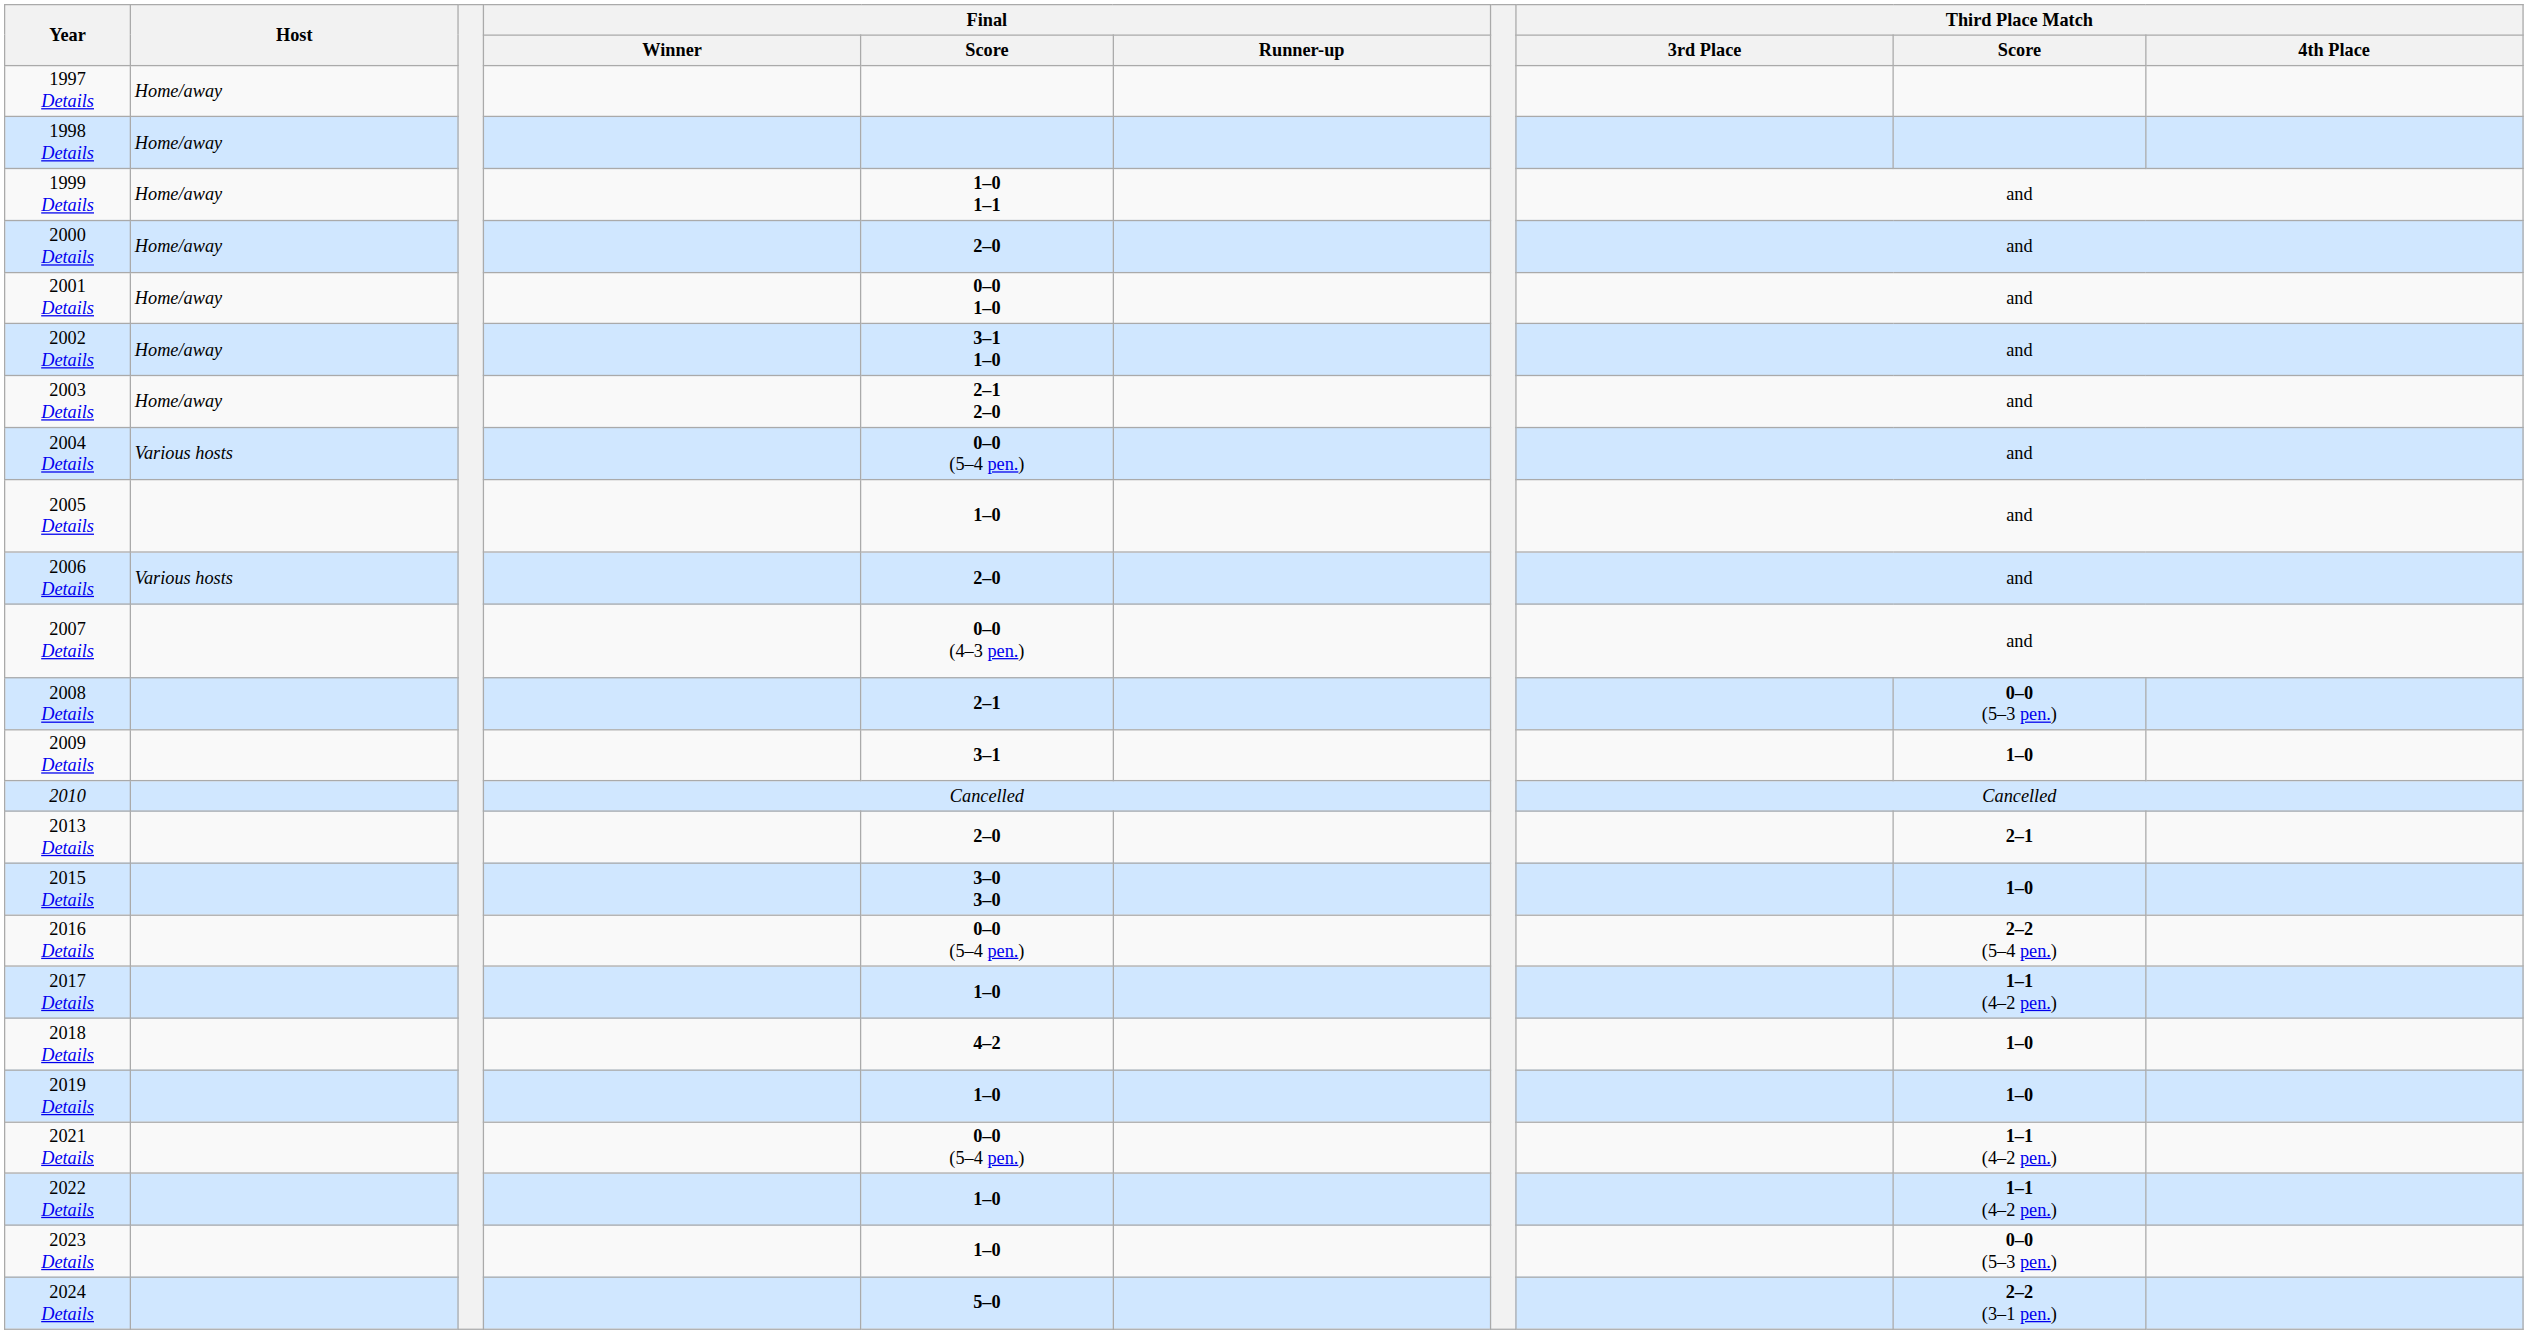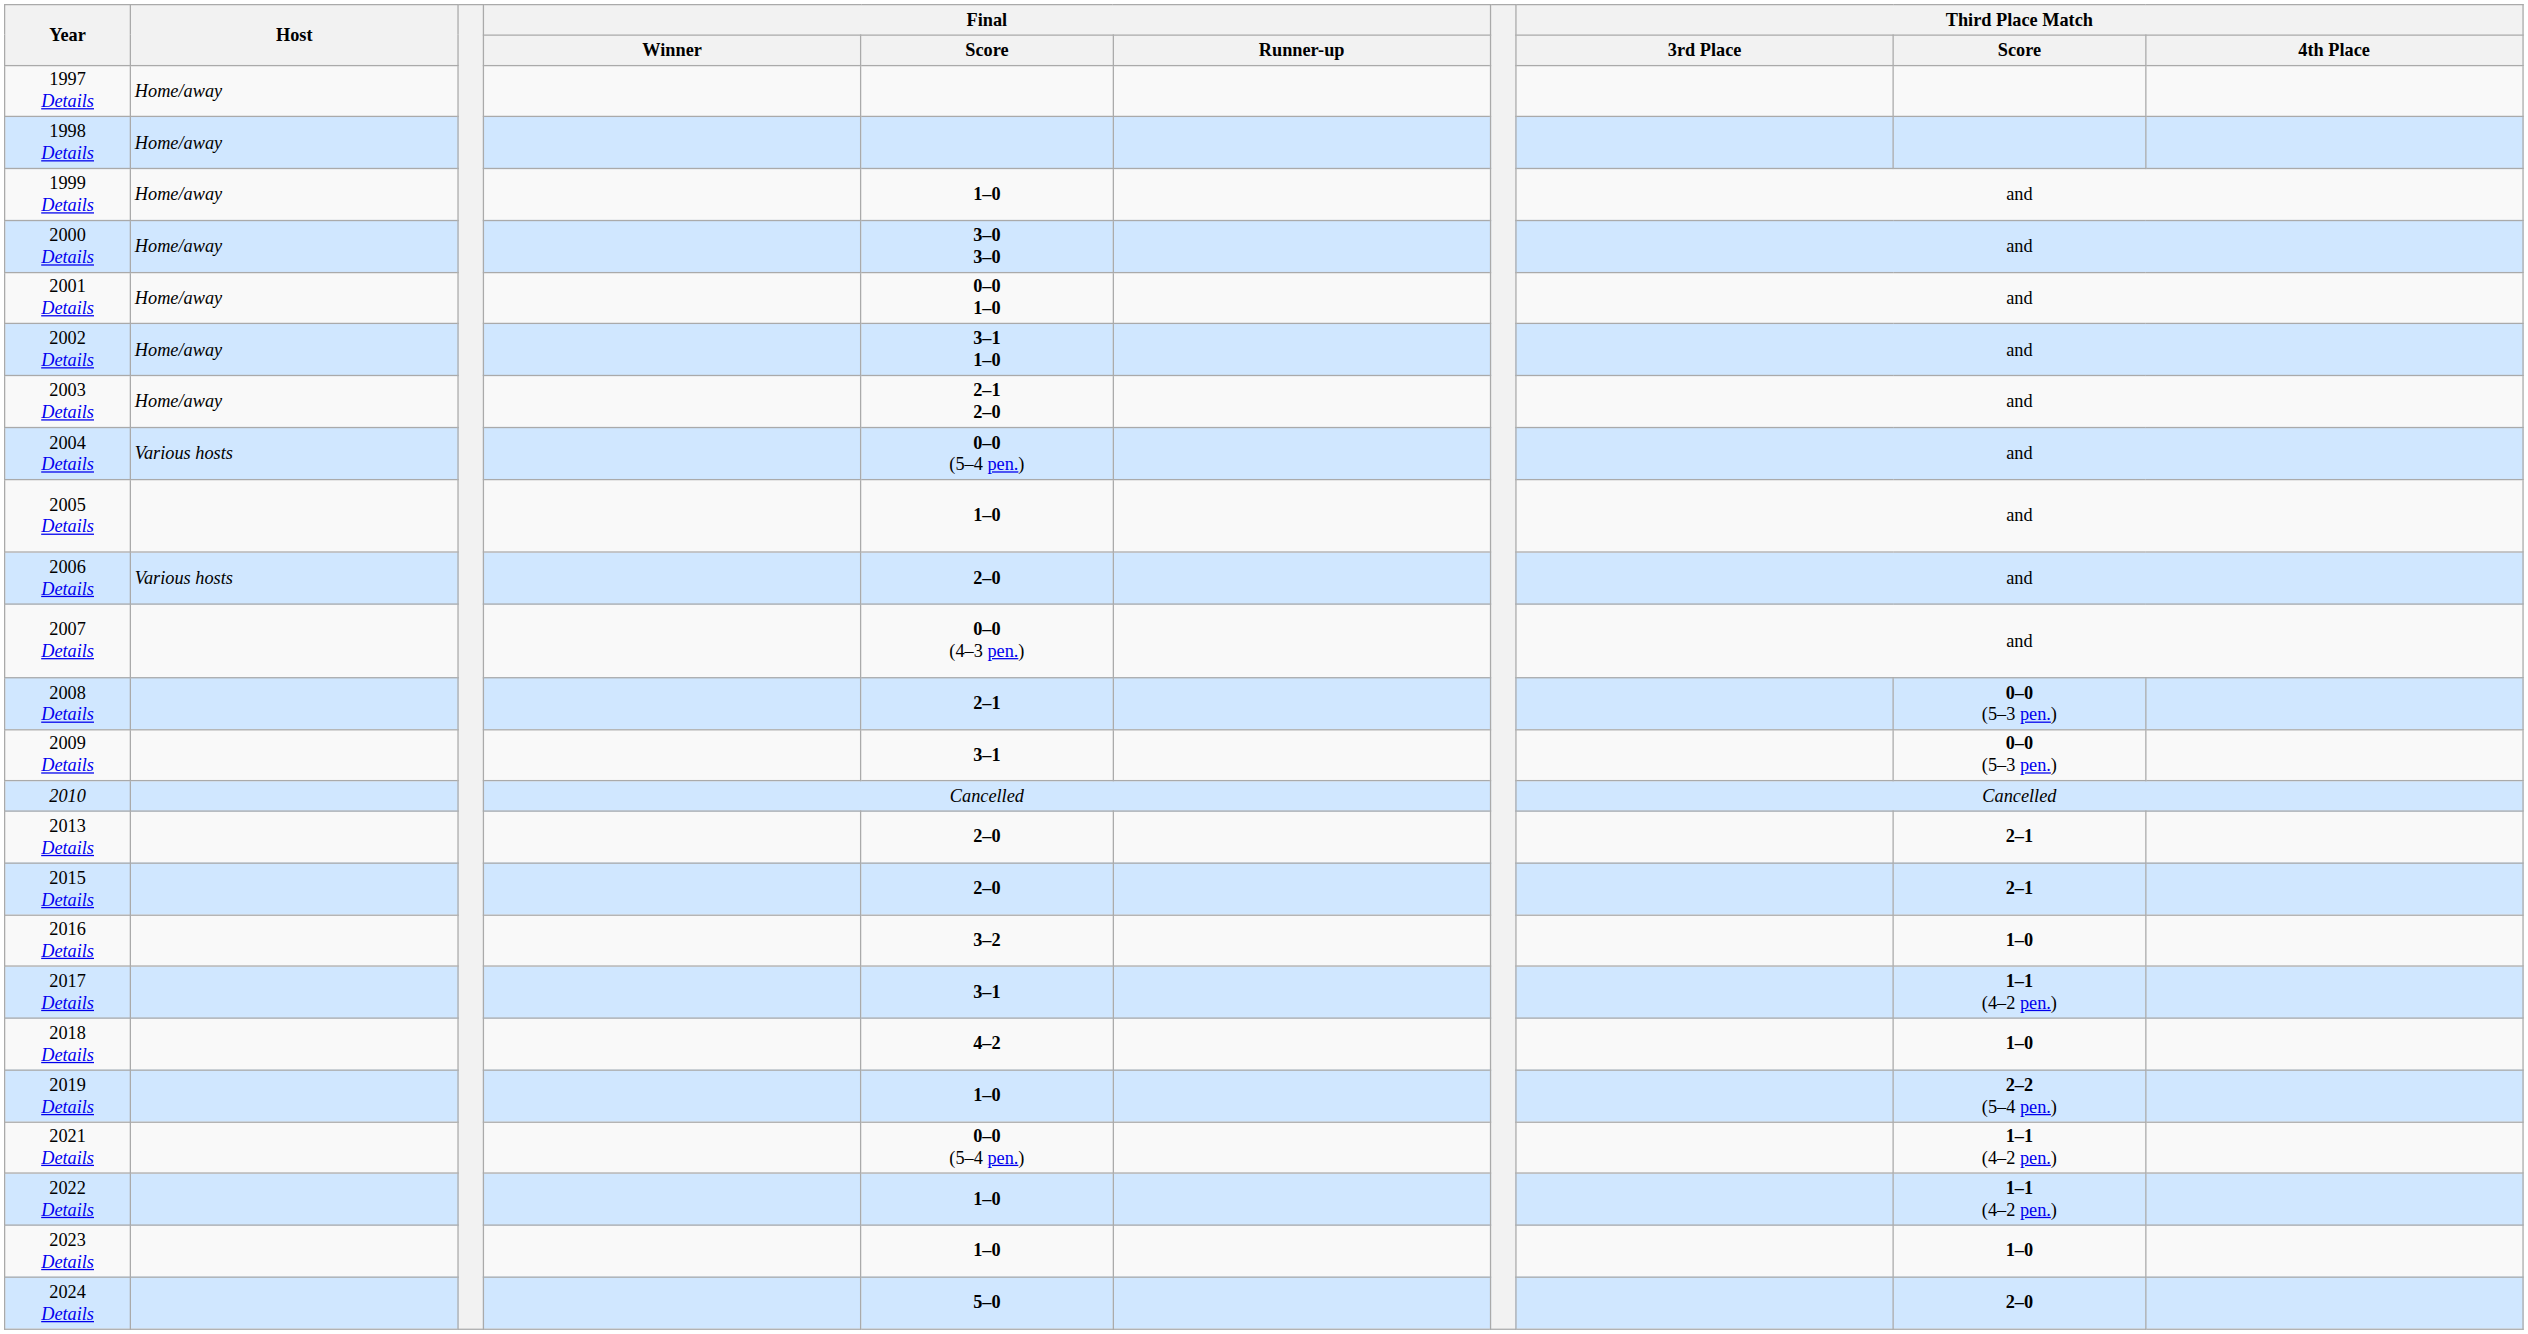1999 Details | Final / Score: 1–0 1–1 -> 1–0
2000 Details | Final / Score: 2–0 -> 3–0 3–0
2009 Details | Third Place Match / Score: 1–0 -> 0–0 (5–3 pen.)
2015 Details | Final / Score: 3–0 3–0 -> 2–0
2015 Details | Third Place Match / Score: 1–0 -> 2–1
2016 Details | Final / Score: 0–0 (5–4 pen.) -> 3–2
2016 Details | Third Place Match / Score: 2–2 (5–4 pen.) -> 1–0
2017 Details | Final / Score: 1–0 -> 3–1
2019 Details | Third Place Match / Score: 1–0 -> 2–2 (5–4 pen.)
2023 Details | Third Place Match / Score: 0–0 (5–3 pen.) -> 1–0
2024 Details | Third Place Match / Score: 2–2 (3–1 pen.) -> 2–0
